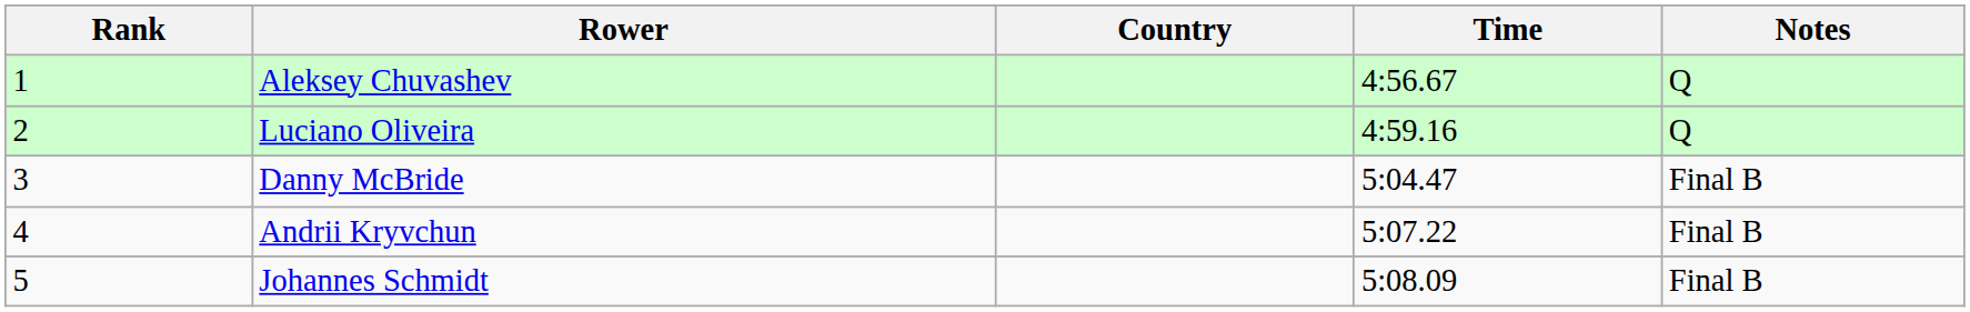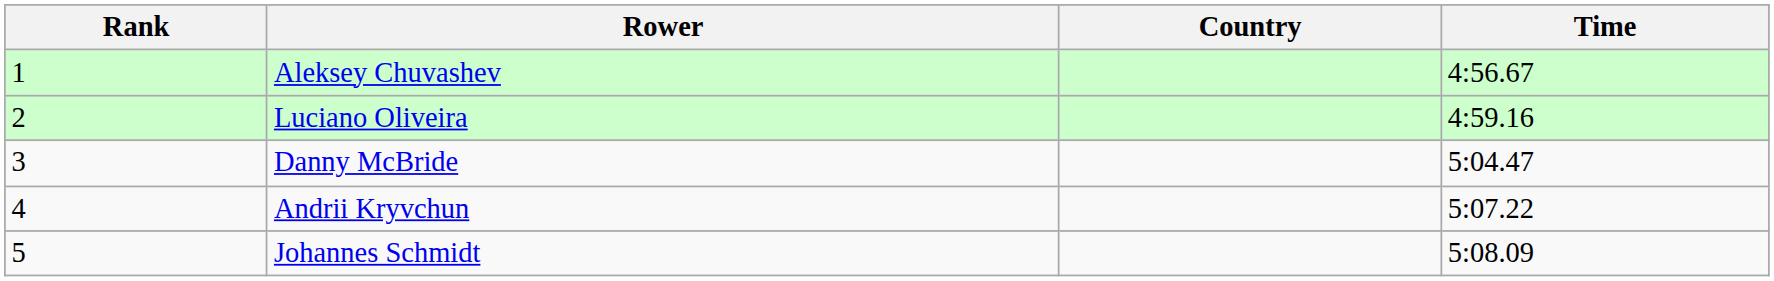- column: Notes | Q | Q | Final B | Final B | Final B
